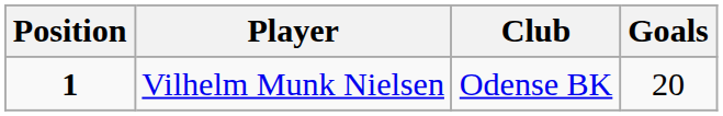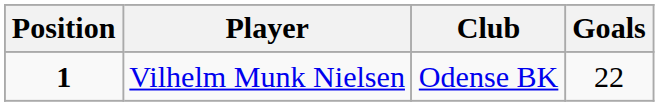Vilhelm Munk Nielsen | Goals: 20 -> 22
